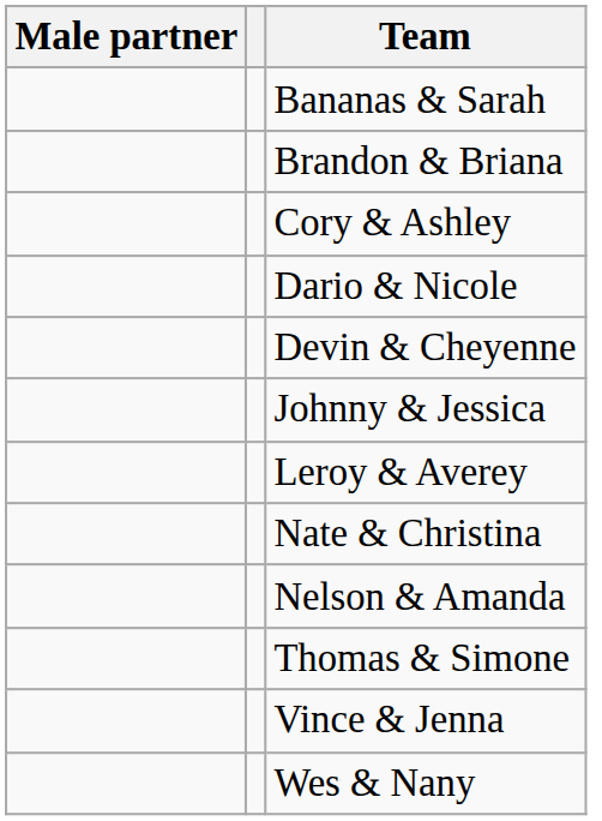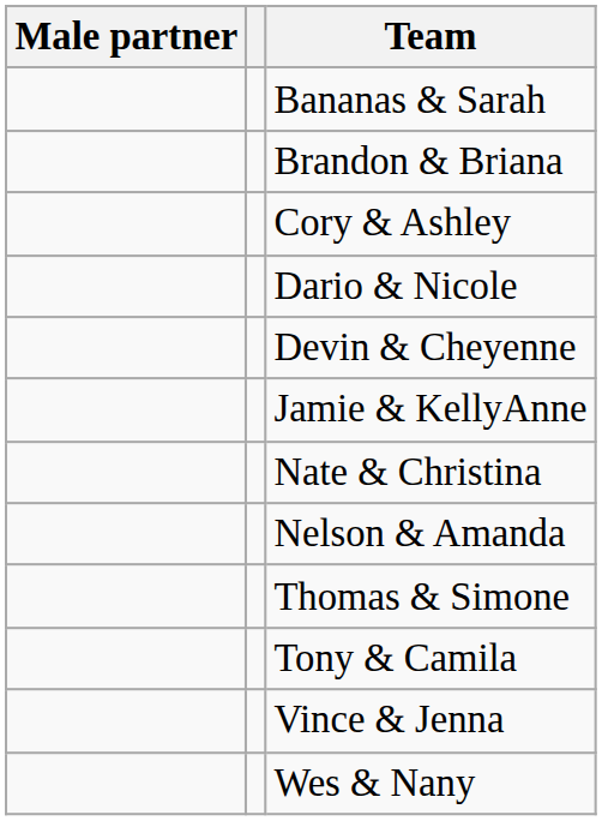+ row: Jamie & KellyAnne
- row: Johnny & Jessica
- row: Leroy & Averey
+ row: Tony & Camila
